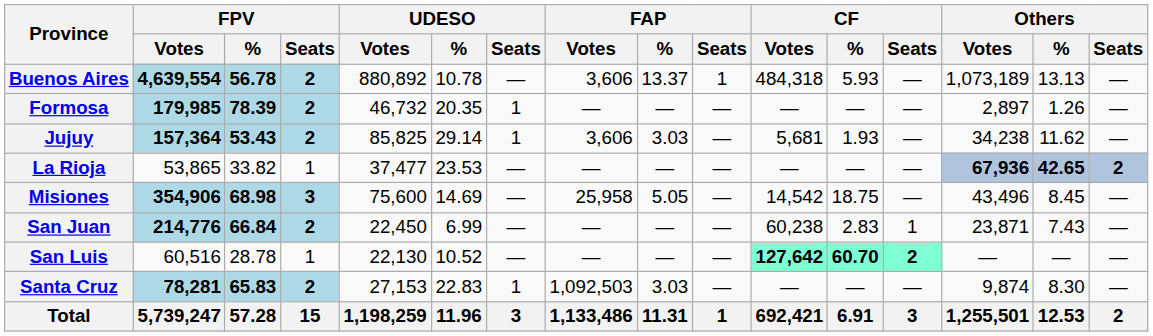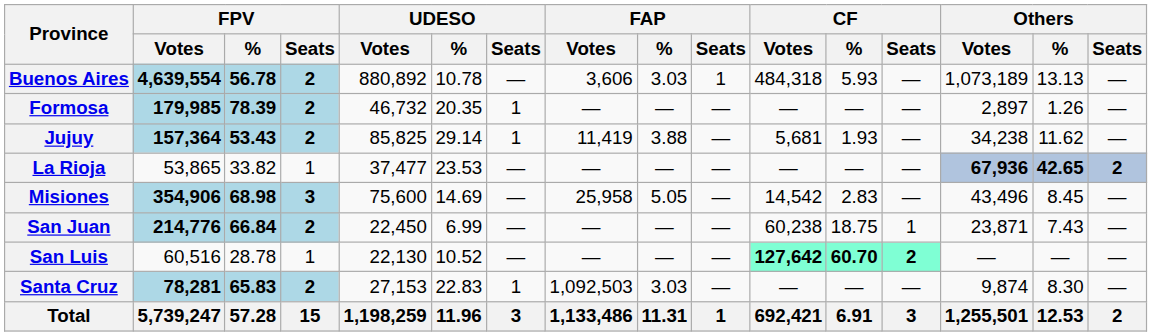Buenos Aires | FAP / %: 13.37 -> 3.03
Jujuy | FAP / Votes: 3,606 -> 11,419
Jujuy | FAP / %: 3.03 -> 3.88
Misiones | CF / %: 18.75 -> 2.83
San Juan | CF / %: 2.83 -> 18.75
